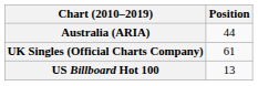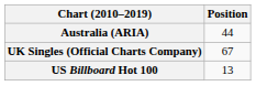UK Singles (Official Charts Company) | Position: 61 -> 67
